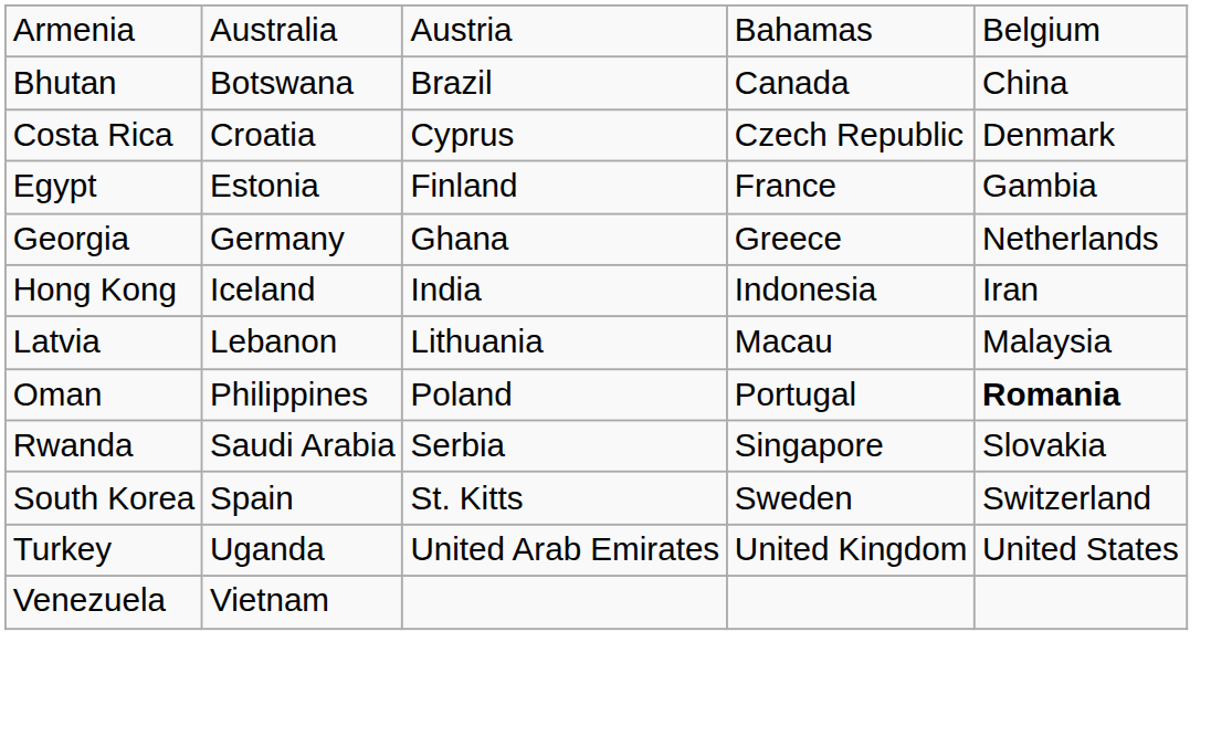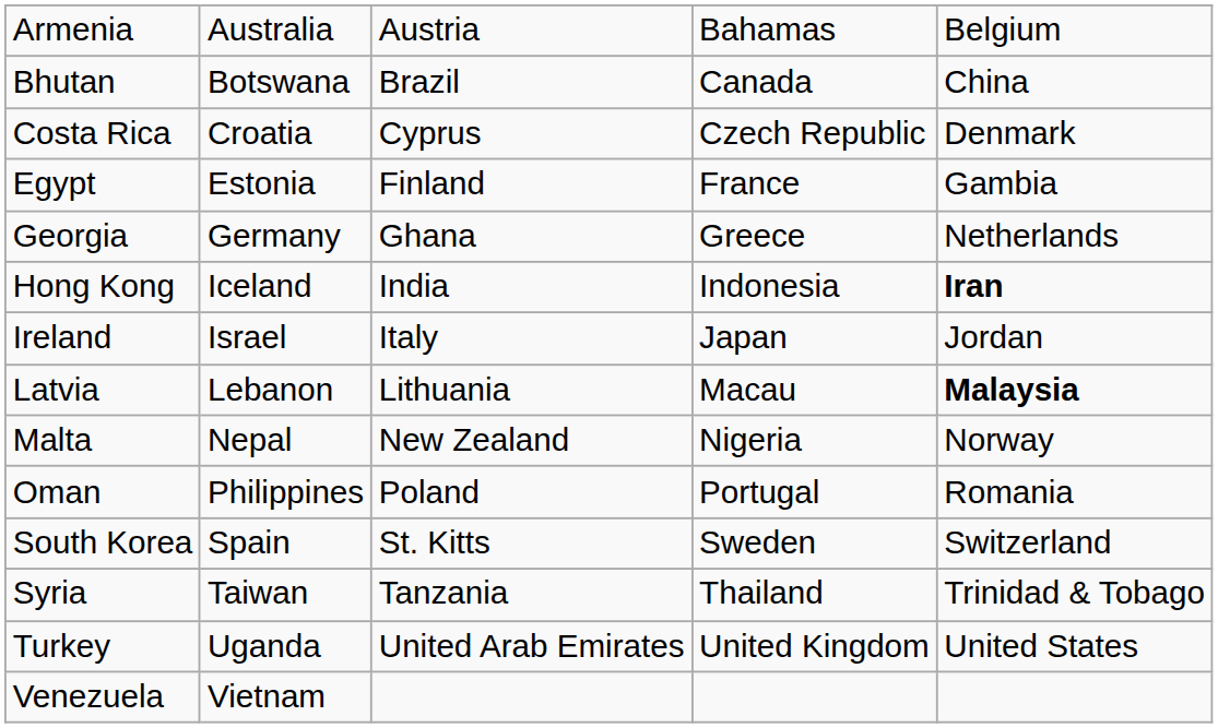Hong Kong | column 5: normal -> bold
+ row: Ireland | Israel | Italy | Japan | Jordan
Latvia | column 5: normal -> bold
+ row: Malta | Nepal | New Zealand | Nigeria | Norway
Oman | column 5: bold -> normal
- row: Rwanda | Saudi Arabia | Serbia | Singapore | Slovakia
+ row: Syria | Taiwan | Tanzania | Thailand | Trinidad & Tobago
